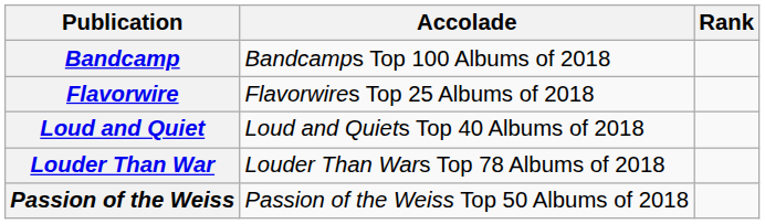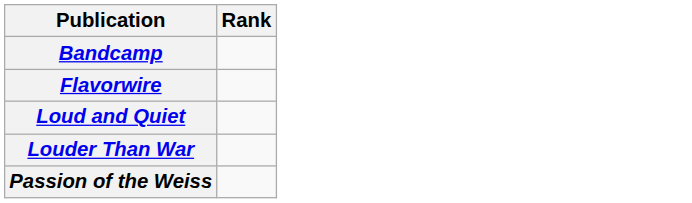- column: Accolade | Bandcamps Top 100 Albums of 2018 | Flavorwires Top 25 Albums of 2018 | Loud and Quiets Top 40 Albums of 2018 | Louder Than Wars Top 78 Albums of 2018 | Passion of the Weiss Top 50 Albums of 2018
